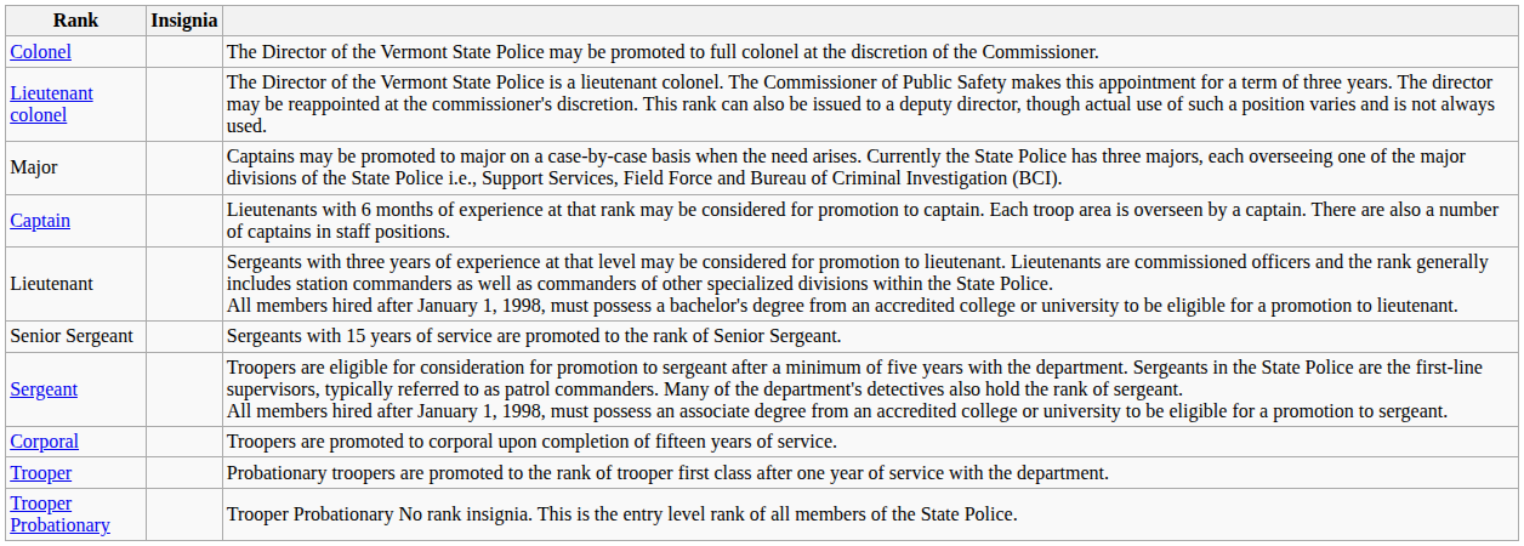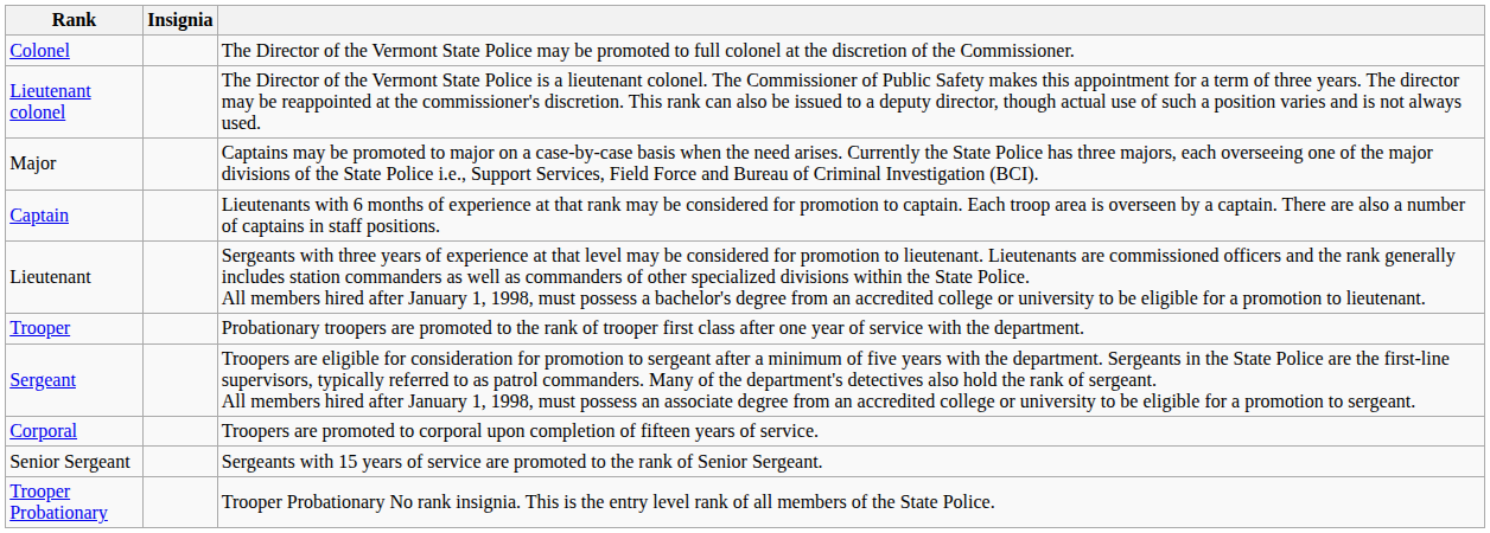rows swapped: Senior Sergeant <-> Trooper
